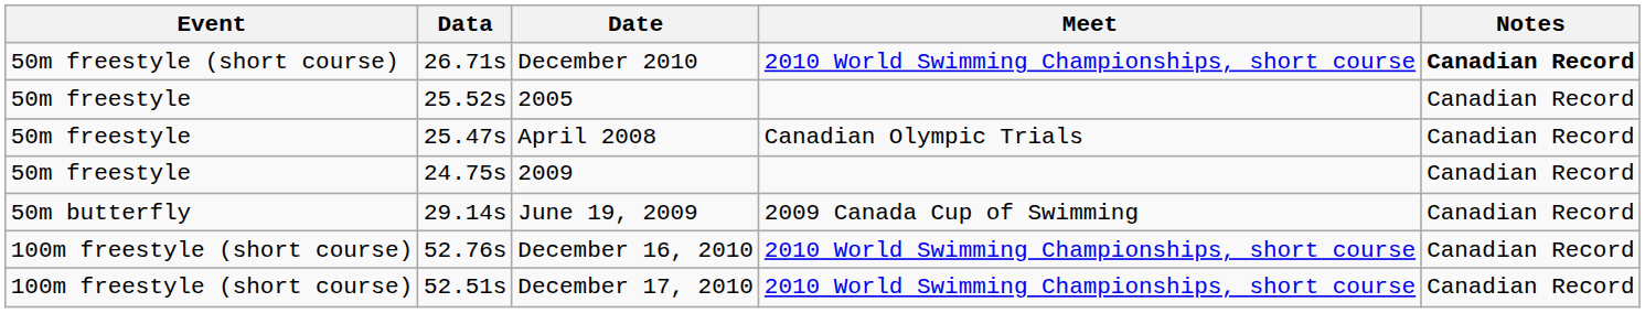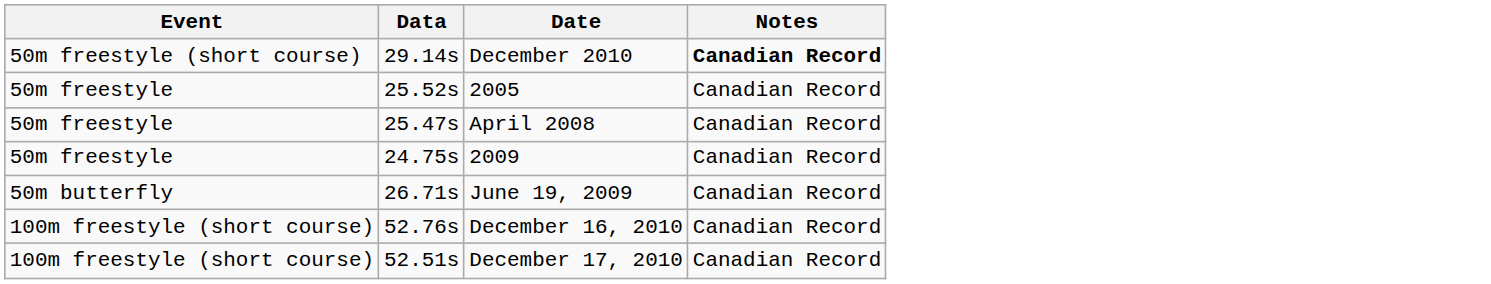- column: Meet | 2010 World Swimming Championships, short course | Canadian Olympic Trials | 2009 Canada Cup of Swimming | 2010 World Swimming Championships, short course | 2010 World Swimming Championships, short course
December 2010 | Data: 26.71s -> 29.14s
June 19, 2009 | Data: 29.14s -> 26.71s
